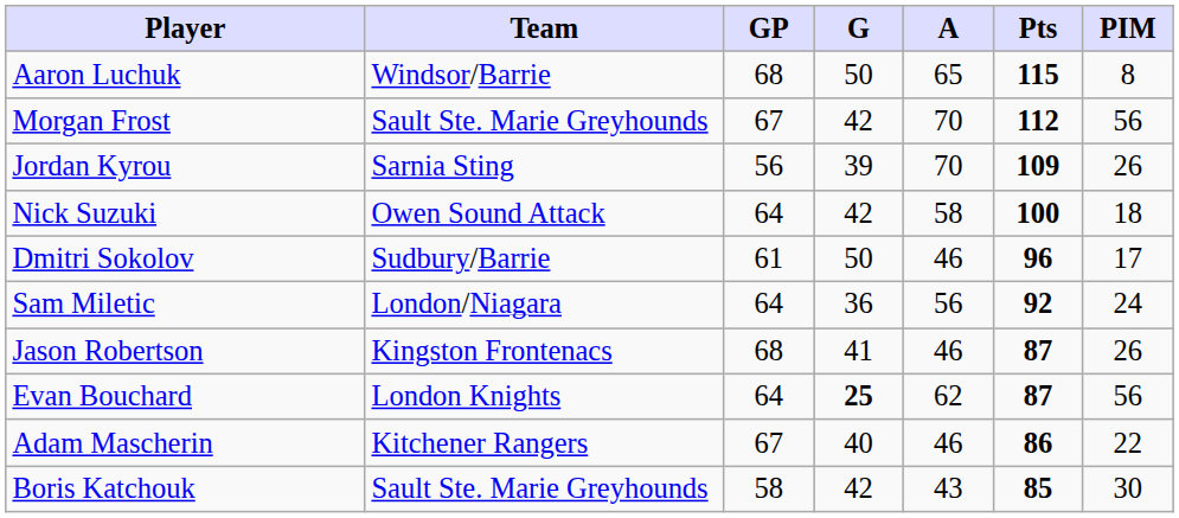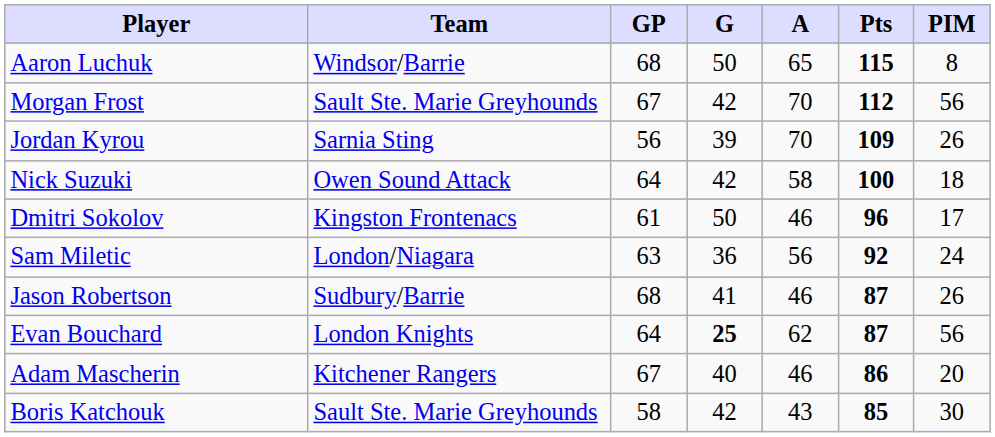Dmitri Sokolov | Team: Sudbury/Barrie -> Kingston Frontenacs
Sam Miletic | GP: 64 -> 63
Jason Robertson | Team: Kingston Frontenacs -> Sudbury/Barrie
Adam Mascherin | PIM: 22 -> 20
